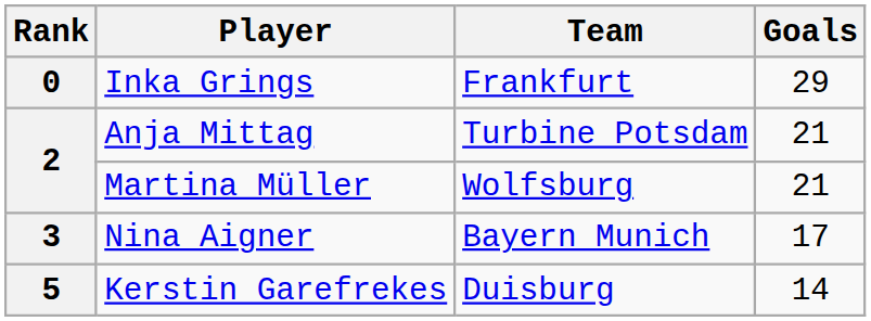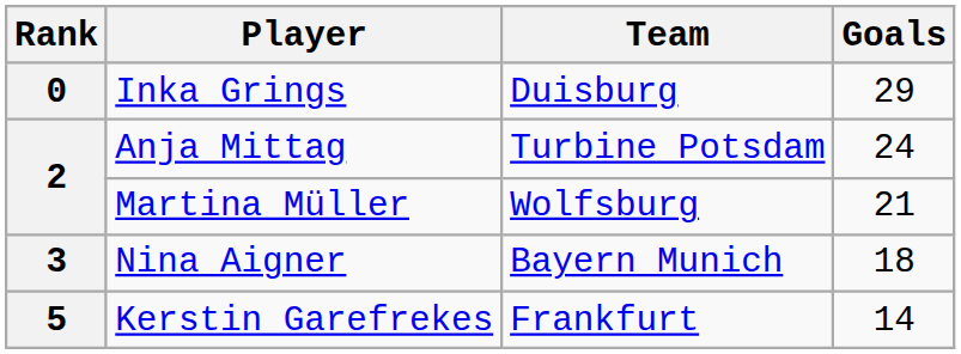Inka Grings | Team: Frankfurt -> Duisburg
Anja Mittag | Goals: 21 -> 24
Nina Aigner | Goals: 17 -> 18
Kerstin Garefrekes | Team: Duisburg -> Frankfurt
